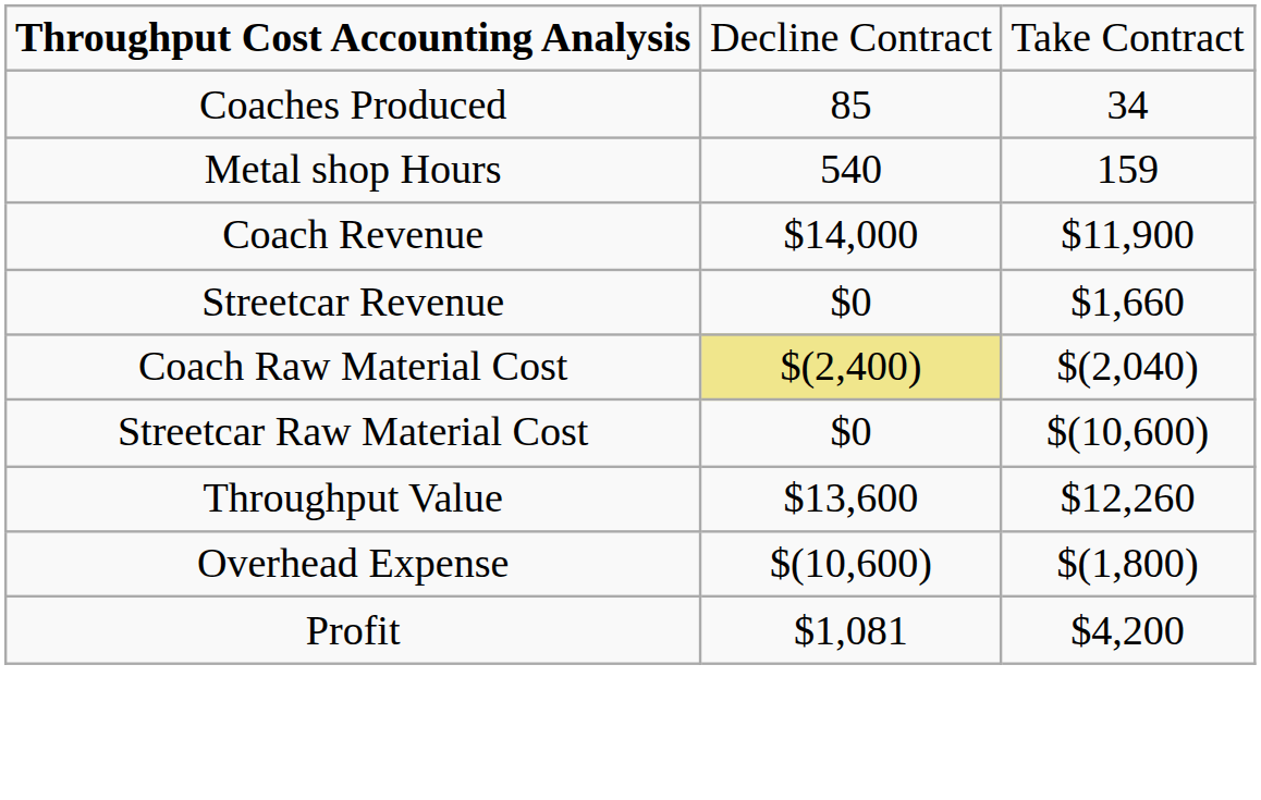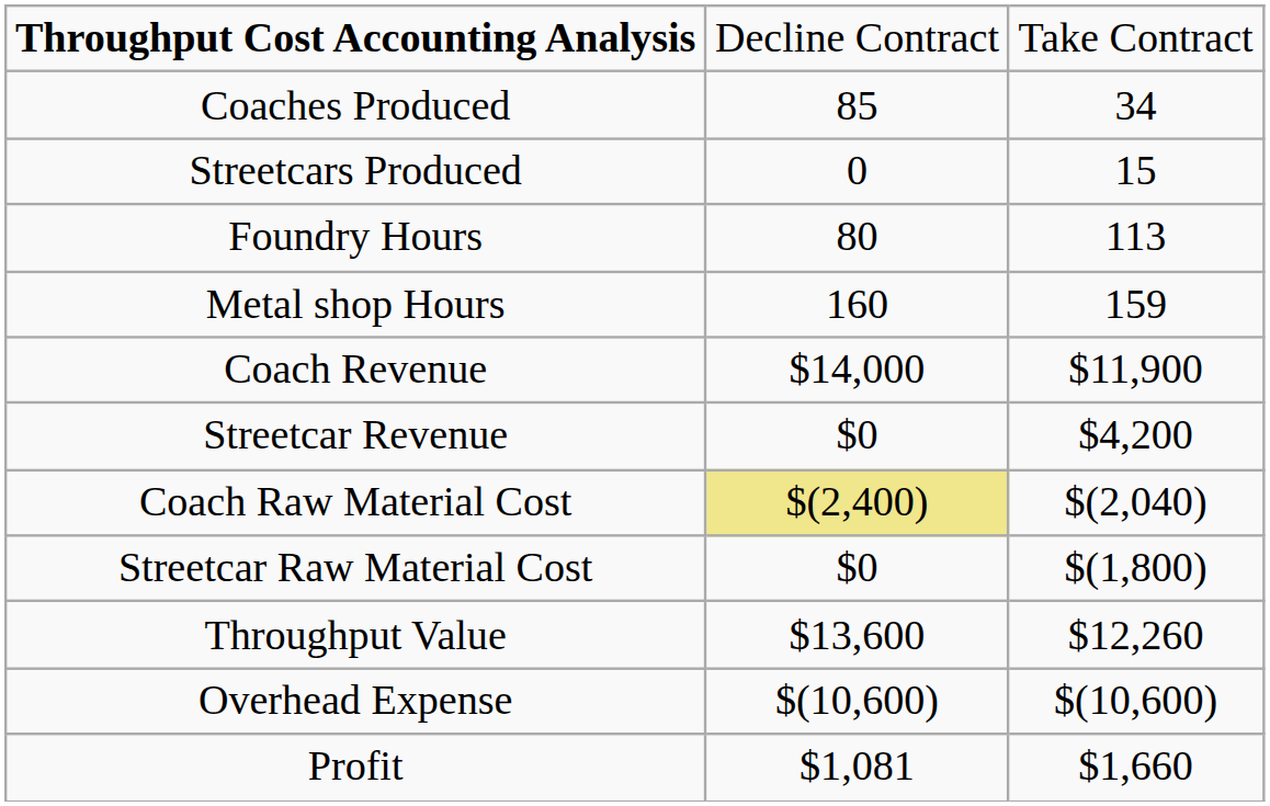+ row: Streetcars Produced | 0 | 15
+ row: Foundry Hours | 80 | 113
Metal shop Hours | column 2: 540 -> 160
Streetcar Revenue | column 3: $1,660 -> $4,200
Streetcar Raw Material Cost | column 3: $(10,600) -> $(1,800)
Overhead Expense | column 3: $(1,800) -> $(10,600)
Profit | column 3: $4,200 -> $1,660
